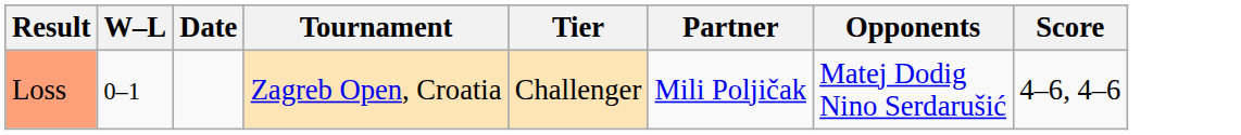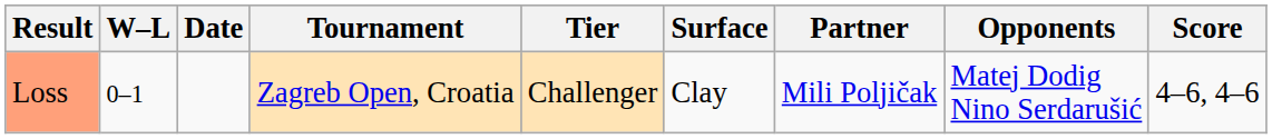+ column: Surface | Clay
